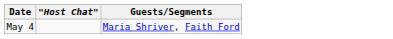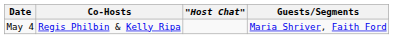+ column: Co-Hosts | Regis Philbin & Kelly Ripa
